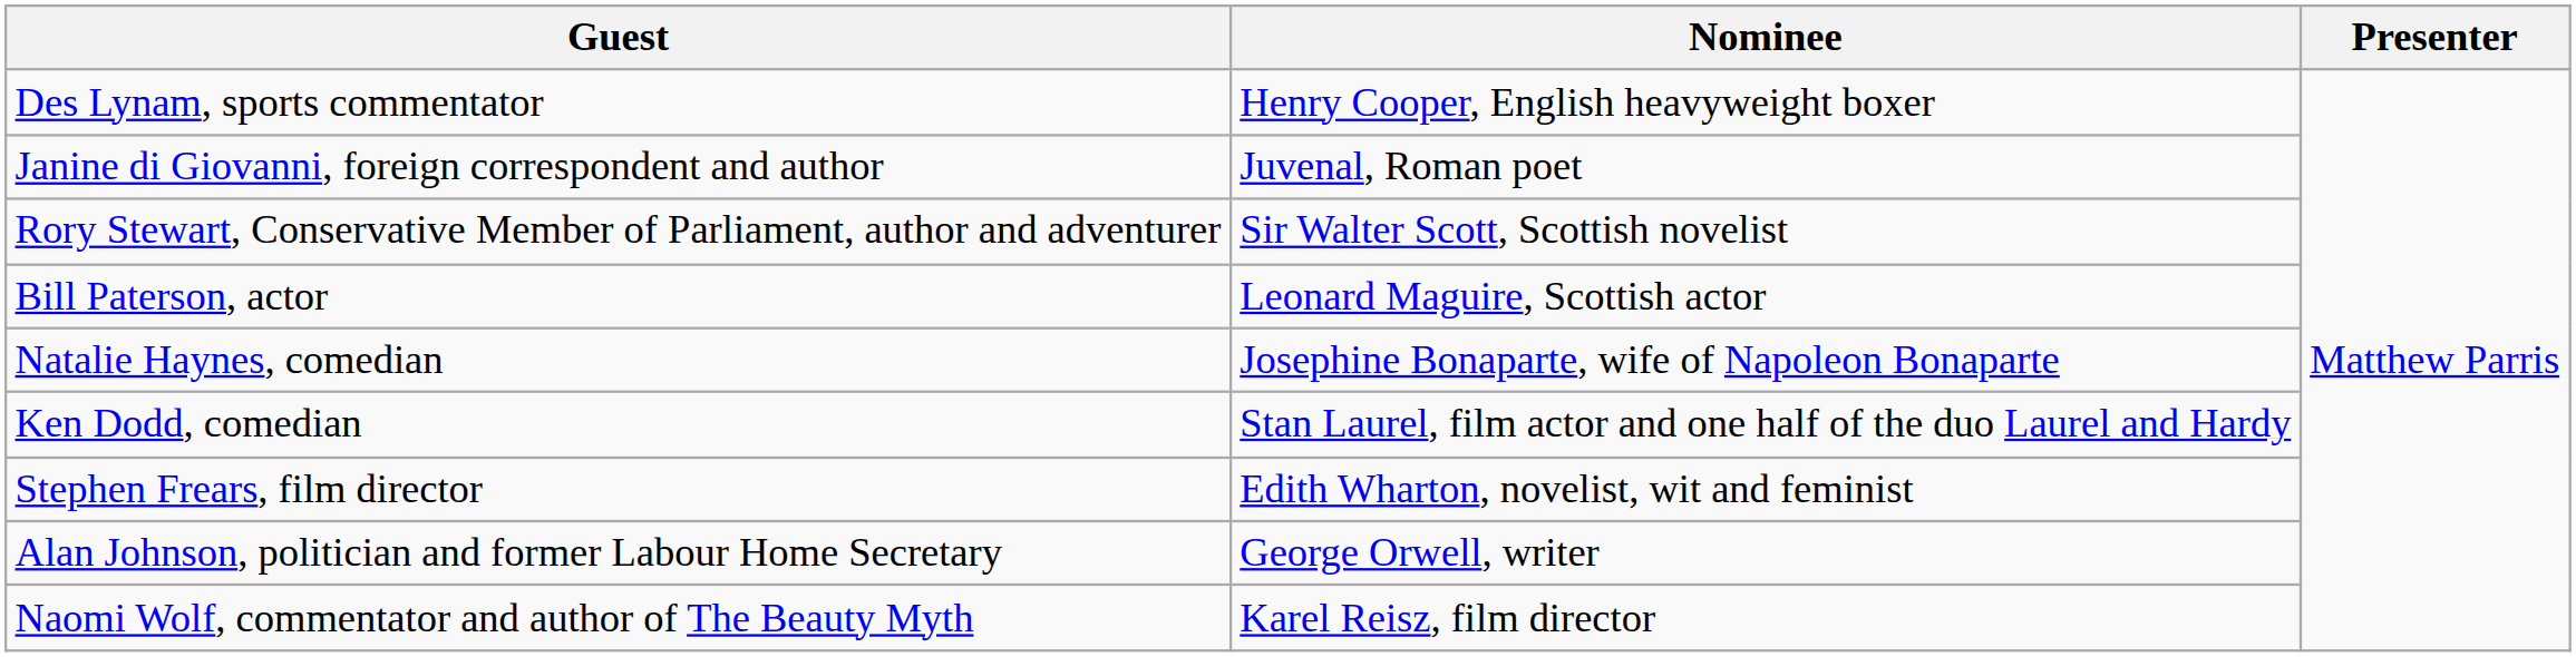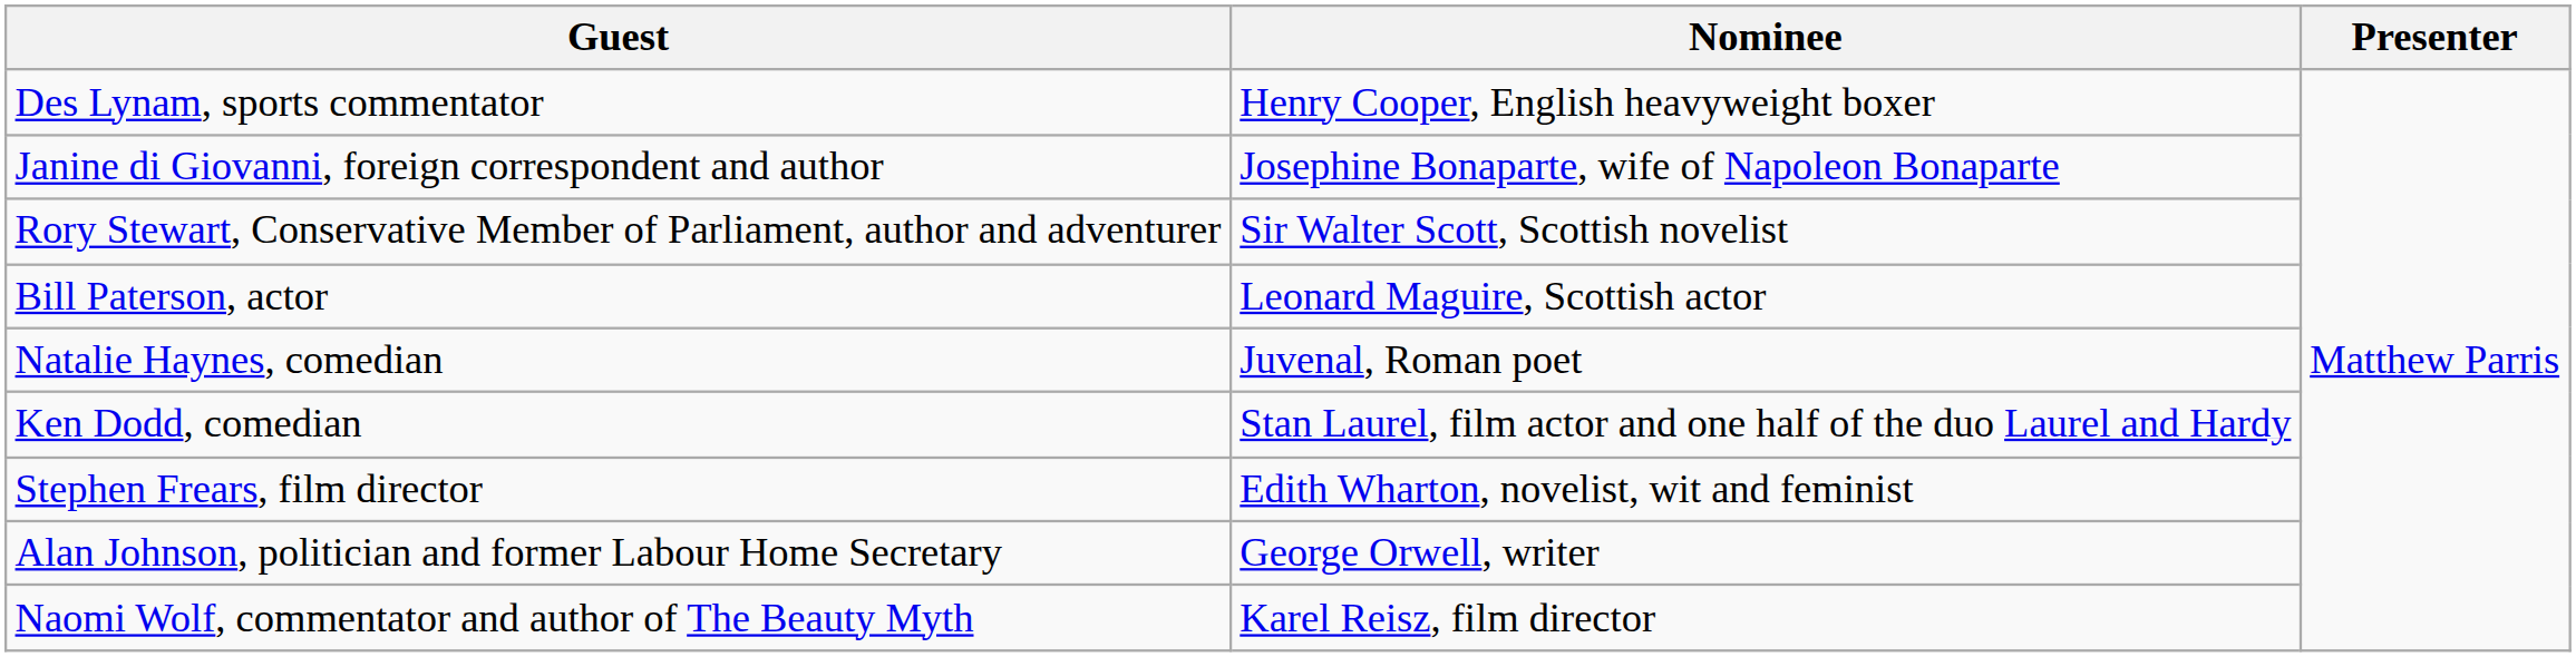Janine di Giovanni, foreign correspondent and author | Nominee: Juvenal, Roman poet -> Josephine Bonaparte, wife of Napoleon Bonaparte
Natalie Haynes, comedian | Nominee: Josephine Bonaparte, wife of Napoleon Bonaparte -> Juvenal, Roman poet
